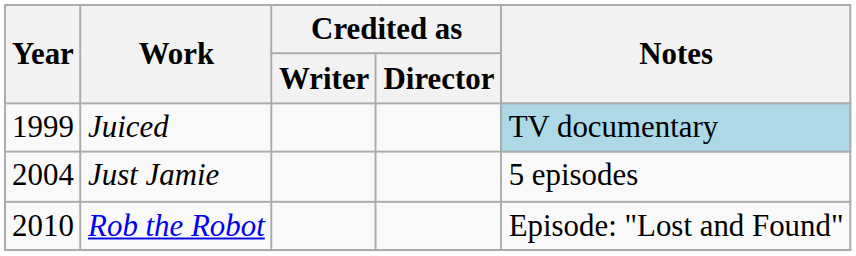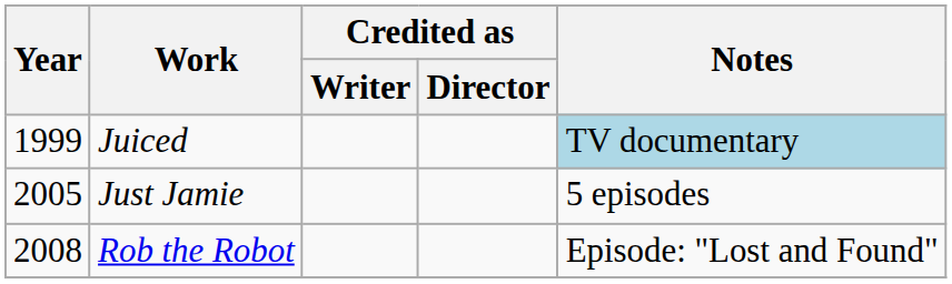Just Jamie | Year: 2004 -> 2005
Rob the Robot | Year: 2010 -> 2008
